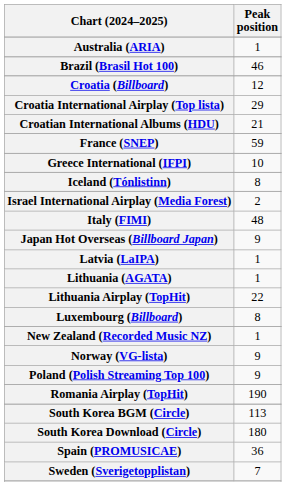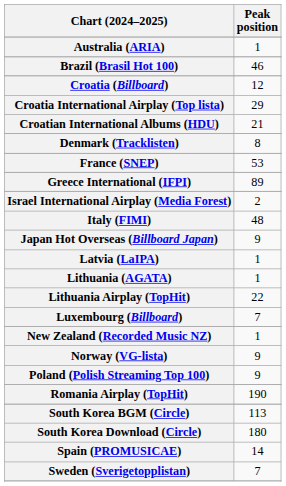+ row: Denmark (Tracklisten) | 8
France (SNEP) | Peak position: 59 -> 53
Greece International (IFPI) | Peak position: 10 -> 89
- row: Iceland (Tónlistinn) | 8
Luxembourg (Billboard) | Peak position: 8 -> 7
Spain (PROMUSICAE) | Peak position: 36 -> 14
